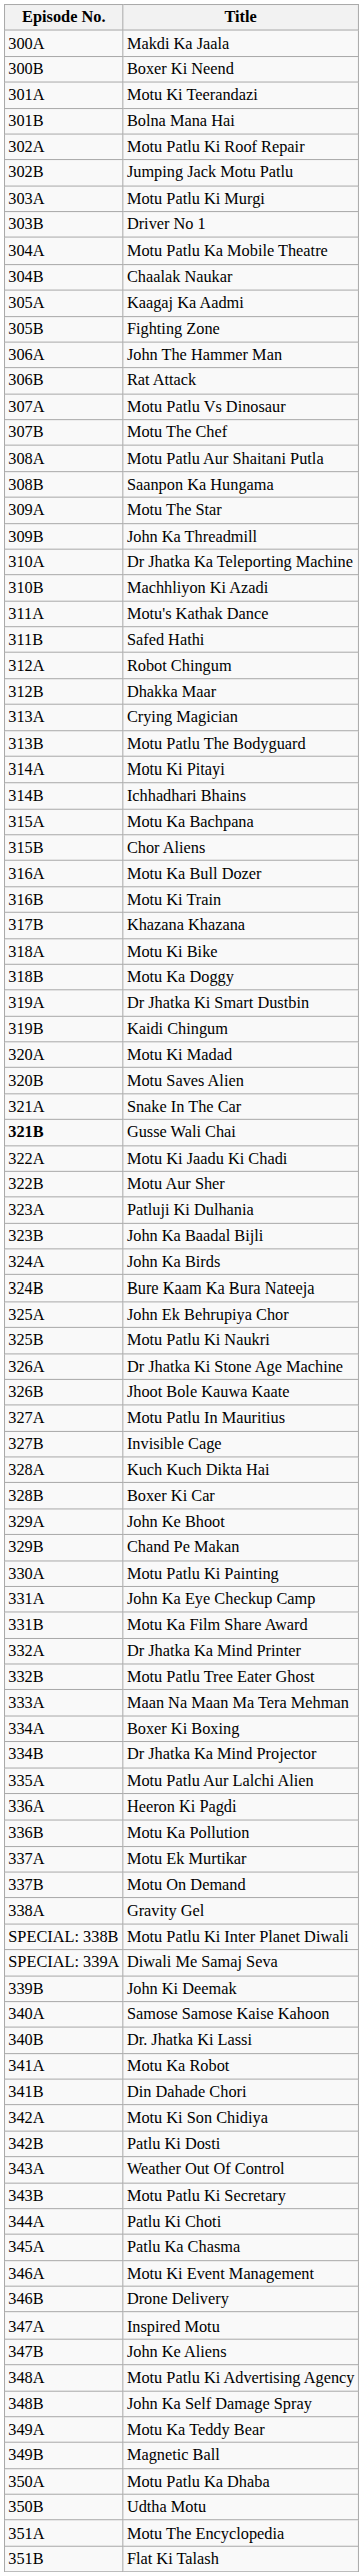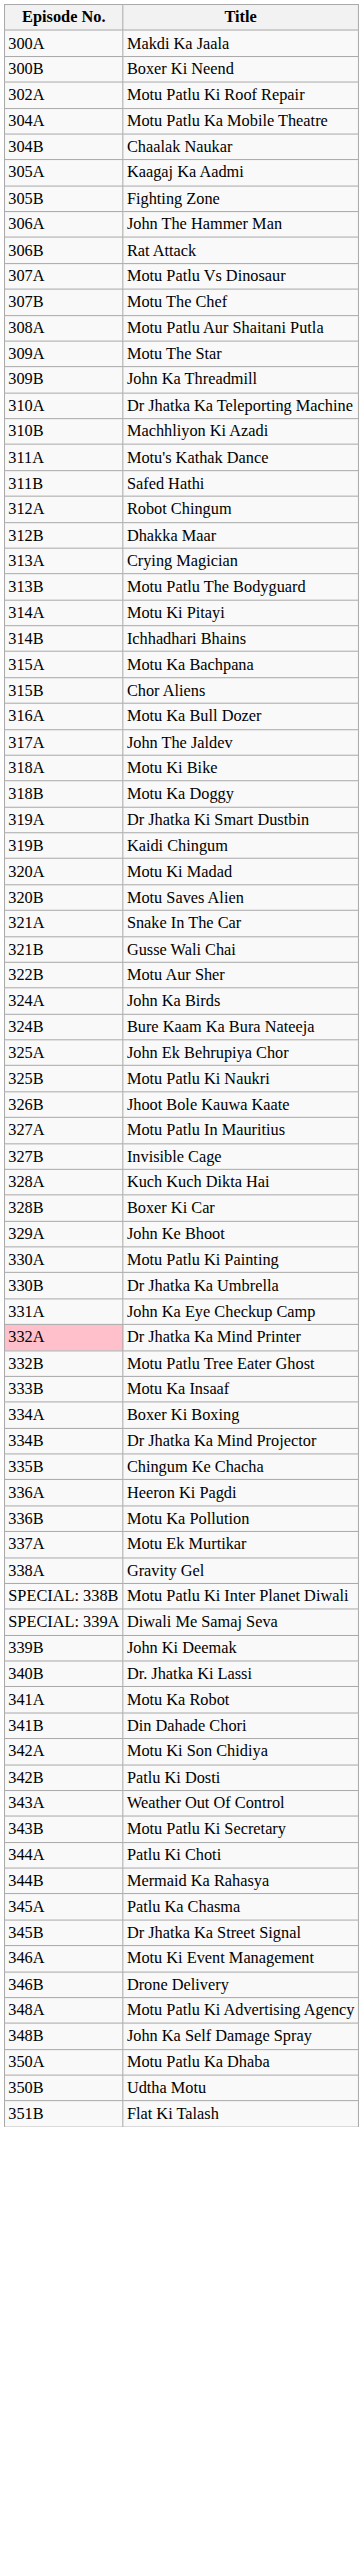- row: 301A | Motu Ki Teerandazi
- row: 301B | Bolna Mana Hai
- row: 302B | Jumping Jack Motu Patlu
- row: 303A | Motu Patlu Ki Murgi
- row: 303B | Driver No 1
- row: 308B | Saanpon Ka Hungama
- row: 316B | Motu Ki Train
+ row: 317A | John The Jaldev
- row: 317B | Khazana Khazana
Gusse Wali Chai | Episode No.: bold -> normal
- row: 322A | Motu Ki Jaadu Ki Chadi
- row: 323A | Patluji Ki Dulhania
- row: 323B | John Ka Baadal Bijli
- row: 326A | Dr Jhatka Ki Stone Age Machine
- row: 329B | Chand Pe Makan
+ row: 330B | Dr Jhatka Ka Umbrella
- row: 331B | Motu Ka Film Share Award
Dr Jhatka Ka Mind Printer | Episode No.: no background -> pink background
- row: 333A | Maan Na Maan Ma Tera Mehman
+ row: 333B | Motu Ka Insaaf
- row: 335A | Motu Patlu Aur Lalchi Alien
+ row: 335B | Chingum Ke Chacha
- row: 337B | Motu On Demand
- row: 340A | Samose Samose Kaise Kahoon
+ row: 344B | Mermaid Ka Rahasya
+ row: 345B | Dr Jhatka Ka Street Signal
- row: 347A | Inspired Motu
- row: 347B | John Ke Aliens
- row: 349A | Motu Ka Teddy Bear
- row: 349B | Magnetic Ball
- row: 351A | Motu The Encyclopedia
